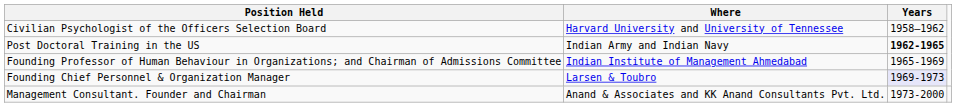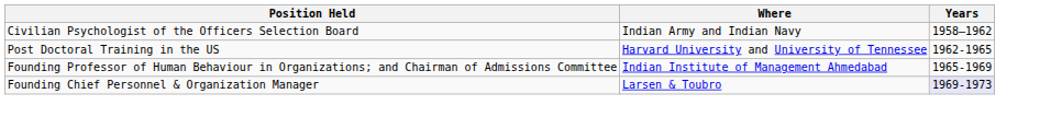Civilian Psychologist of the Officers Selection Board | Where: Harvard University and University of Tennessee -> Indian Army and Indian Navy
Post Doctoral Training in the US | Where: Indian Army and Indian Navy -> Harvard University and University of Tennessee
Post Doctoral Training in the US | Years: bold -> normal
- row: Management Consultant. Founder and Chairman | Anand & Associates and KK Anand Consultants Pvt. Ltd. | 1973-2000
